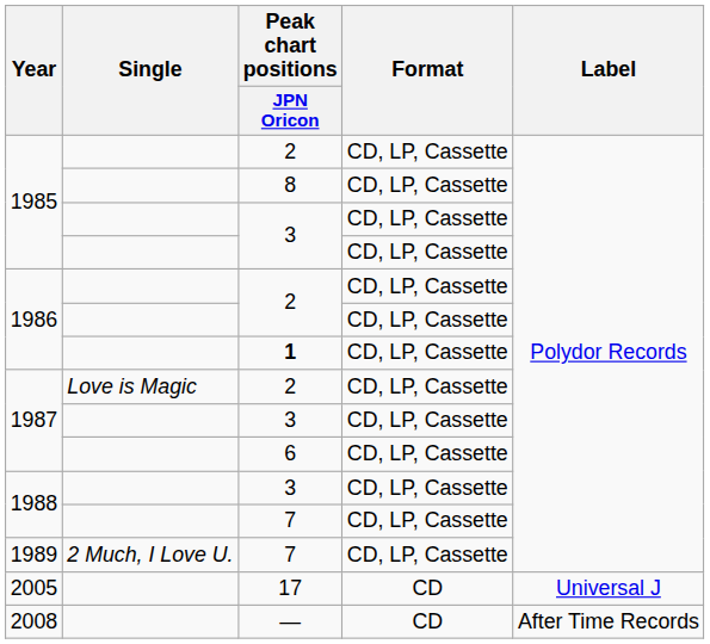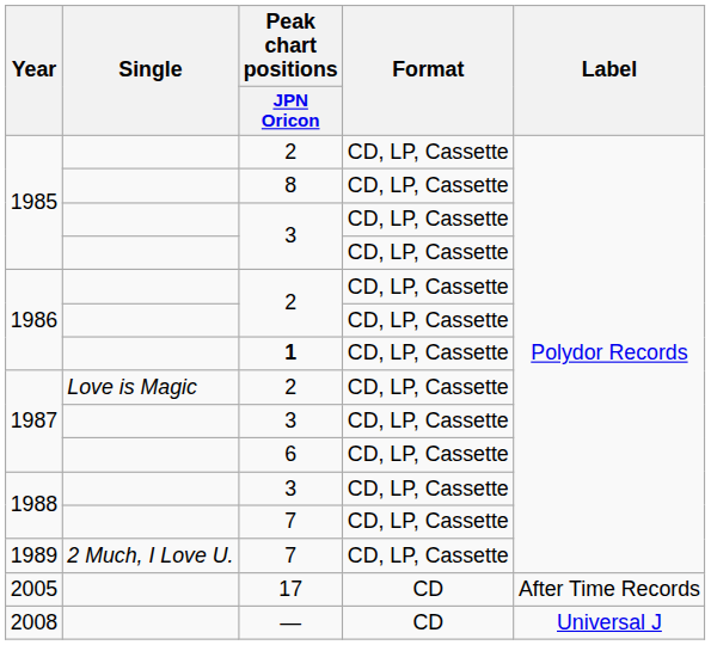17 | Label: Universal J -> After Time Records
— | Label: After Time Records -> Universal J
